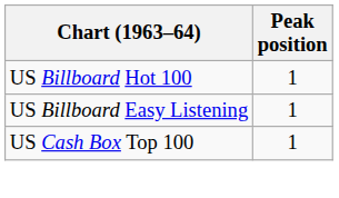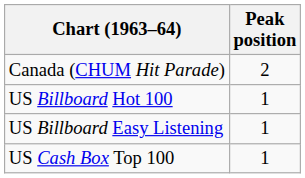+ row: Canada (CHUM Hit Parade) | 2
